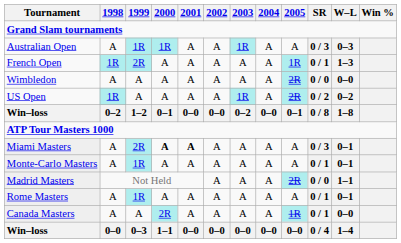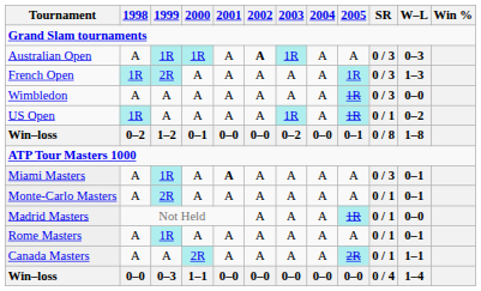Australian Open | 2002: normal -> bold
French Open | SR: 0 / 1 -> 0 / 3
Wimbledon | 2005: 2R -> 1R
Wimbledon | SR: 0 / 0 -> 0 / 3
US Open | 2005: 2R -> 1R
US Open | SR: 0 / 2 -> 0 / 1
Miami Masters | 1999: 2R -> 1R
Miami Masters | 2000: bold -> normal
Monte-Carlo Masters | 1999: 1R -> 2R
Madrid Masters | 2005: 2R -> 1R
Madrid Masters | SR: 0 / 0 -> 0 / 1
Madrid Masters | W–L: 1–1 -> 0–0
Canada Masters | 2005: 1R -> 2R
Canada Masters | W–L: 0–0 -> 1–1
